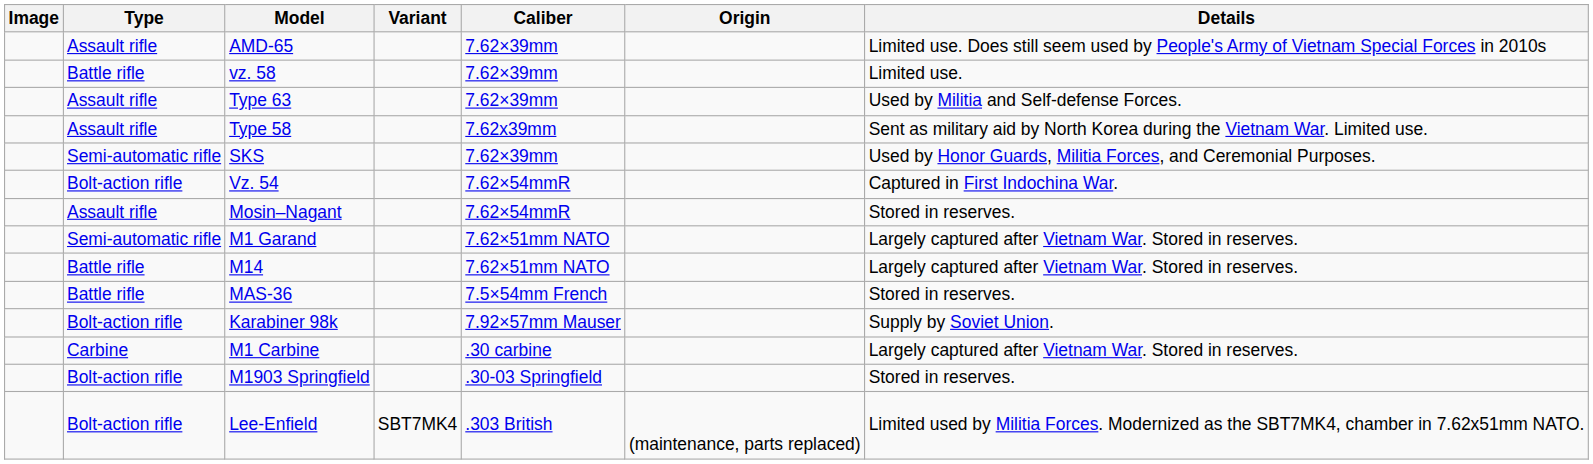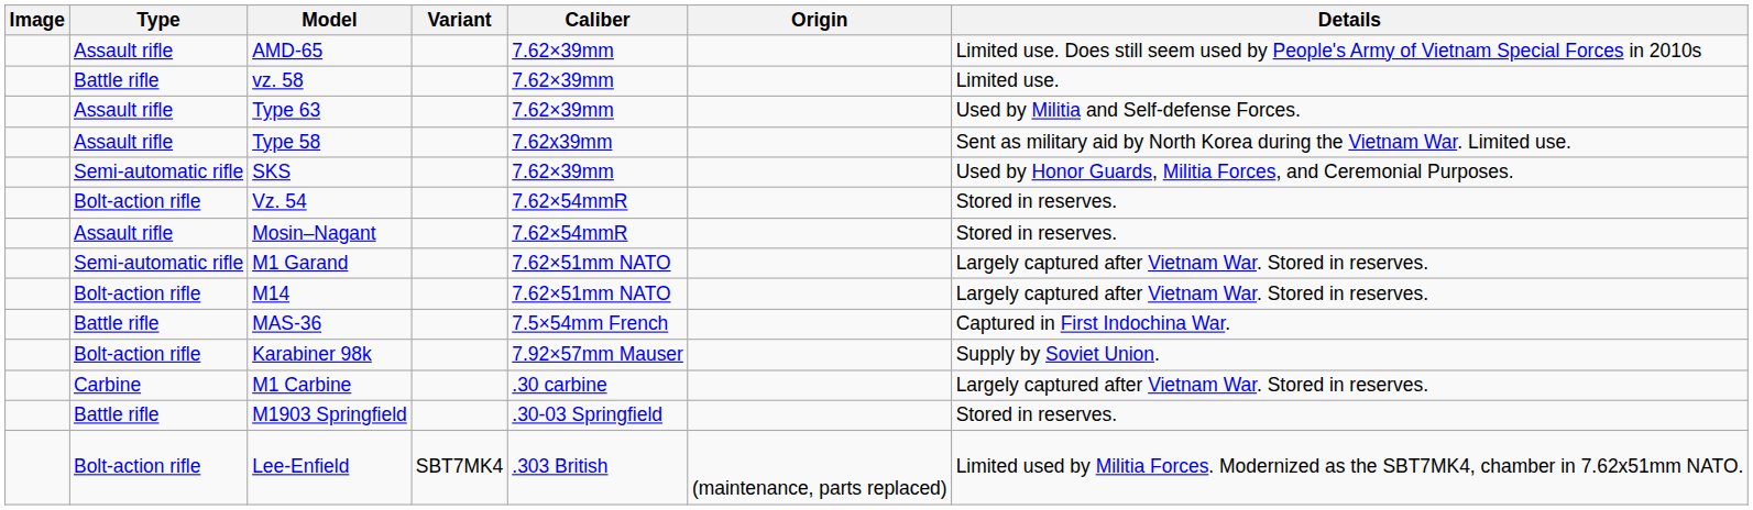Vz. 54 | Details: Captured in First Indochina War. -> Stored in reserves.
M14 | Type: Battle rifle -> Bolt-action rifle
MAS-36 | Details: Stored in reserves. -> Captured in First Indochina War.
M1903 Springfield | Type: Bolt-action rifle -> Battle rifle
